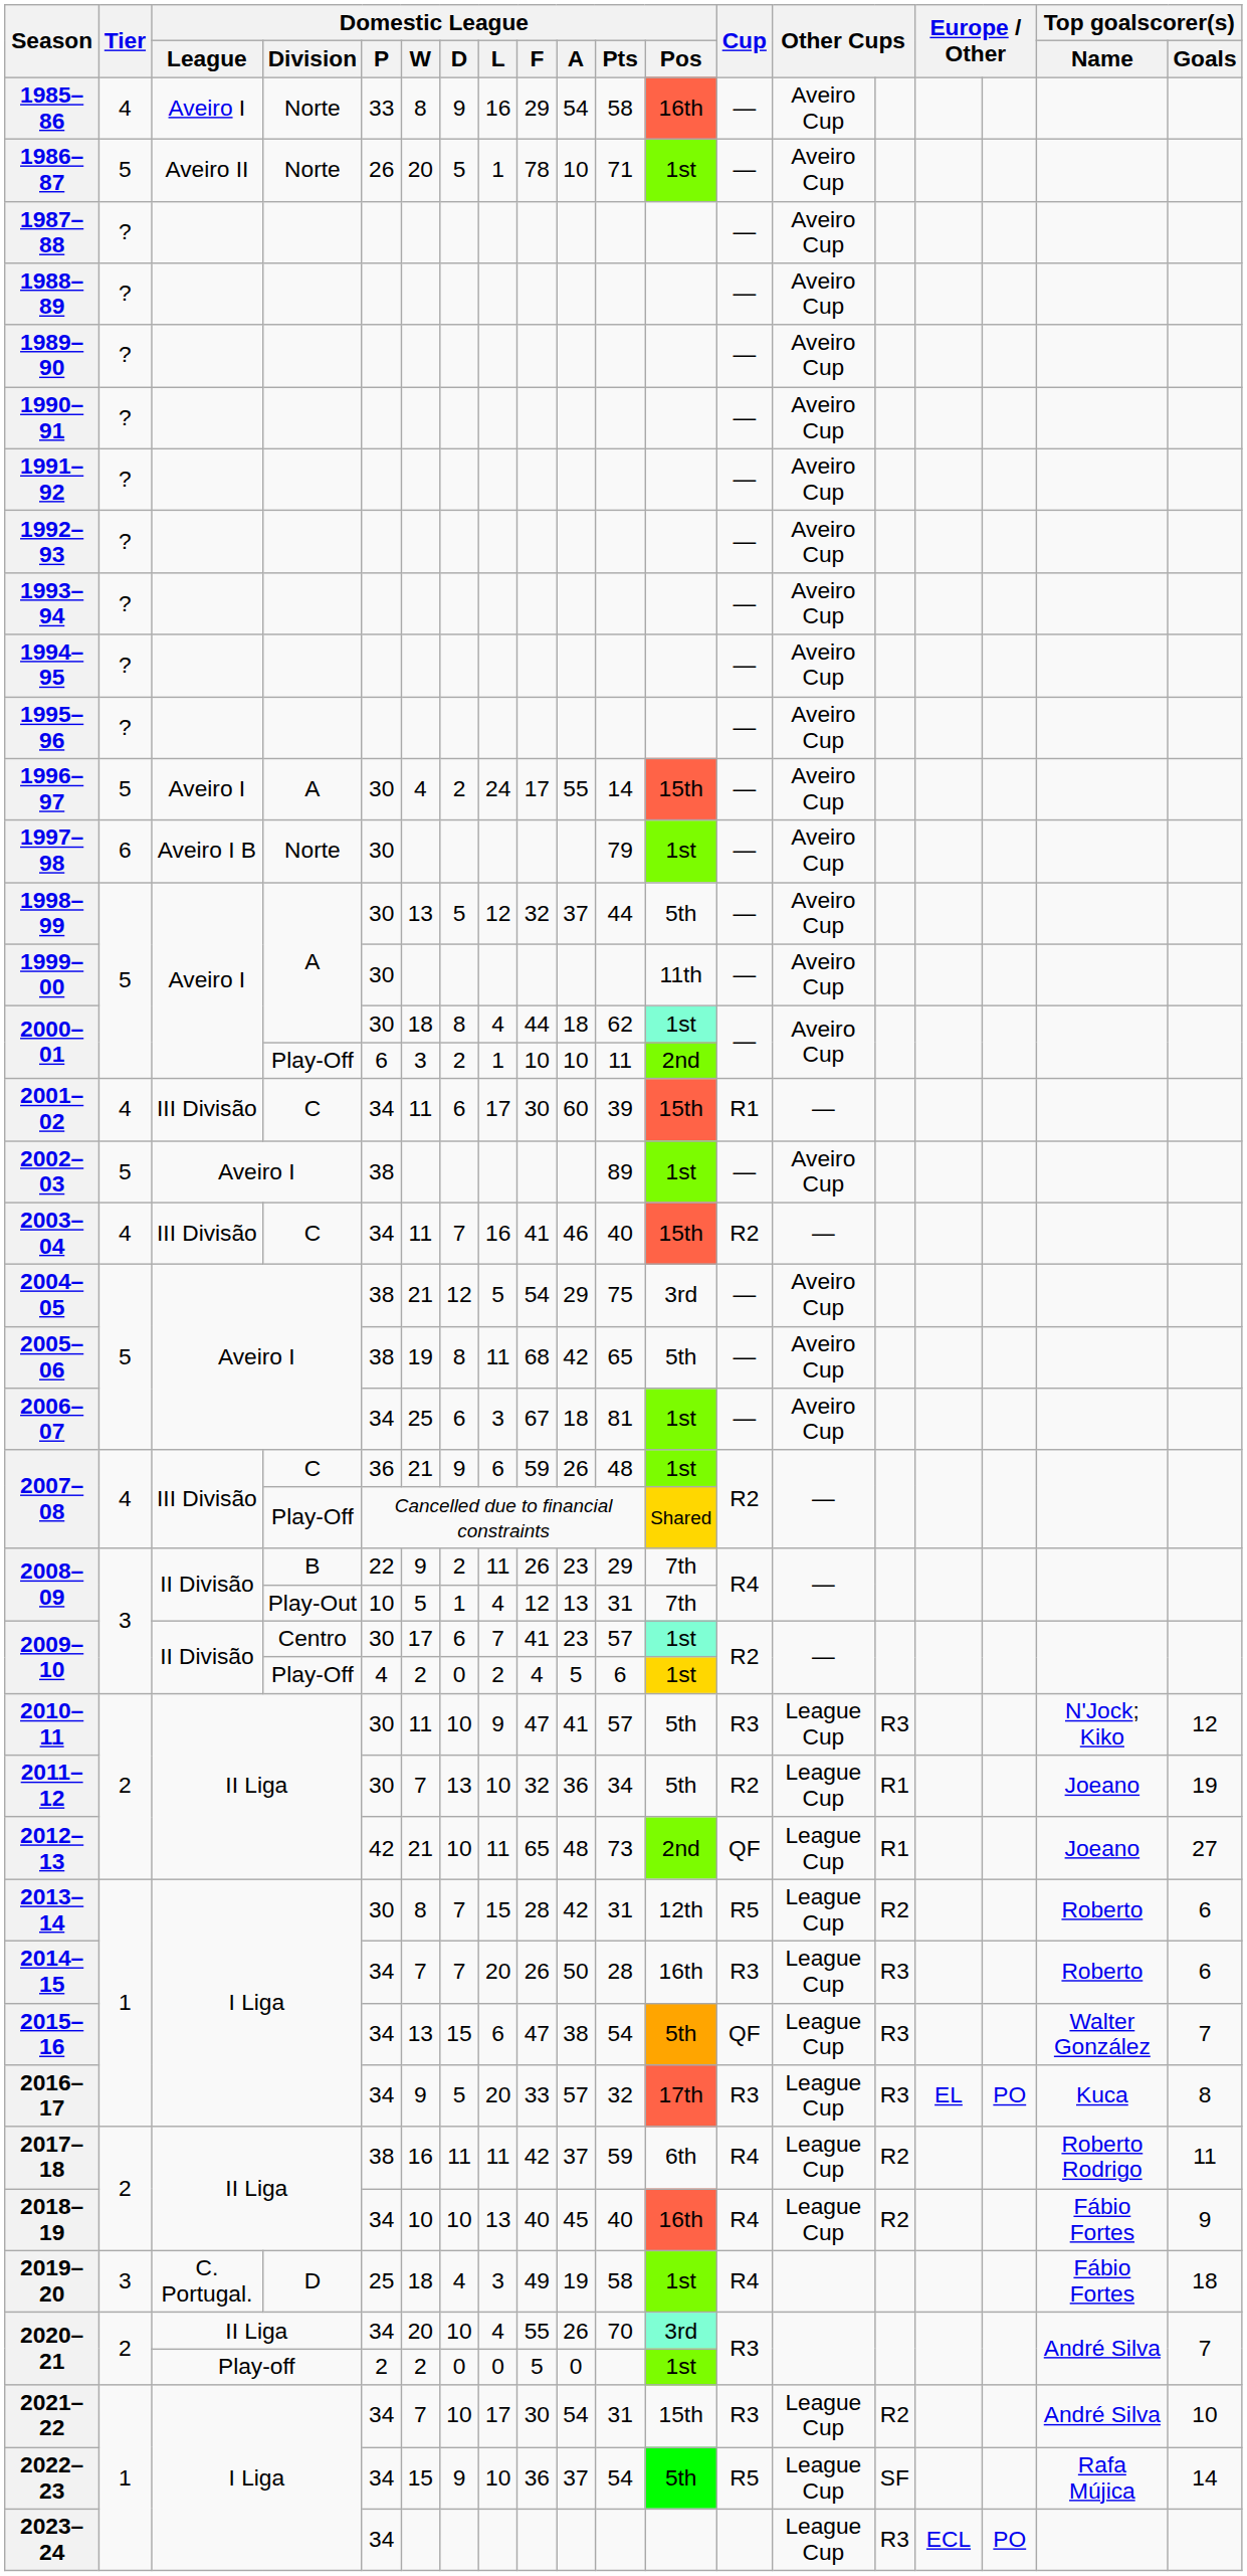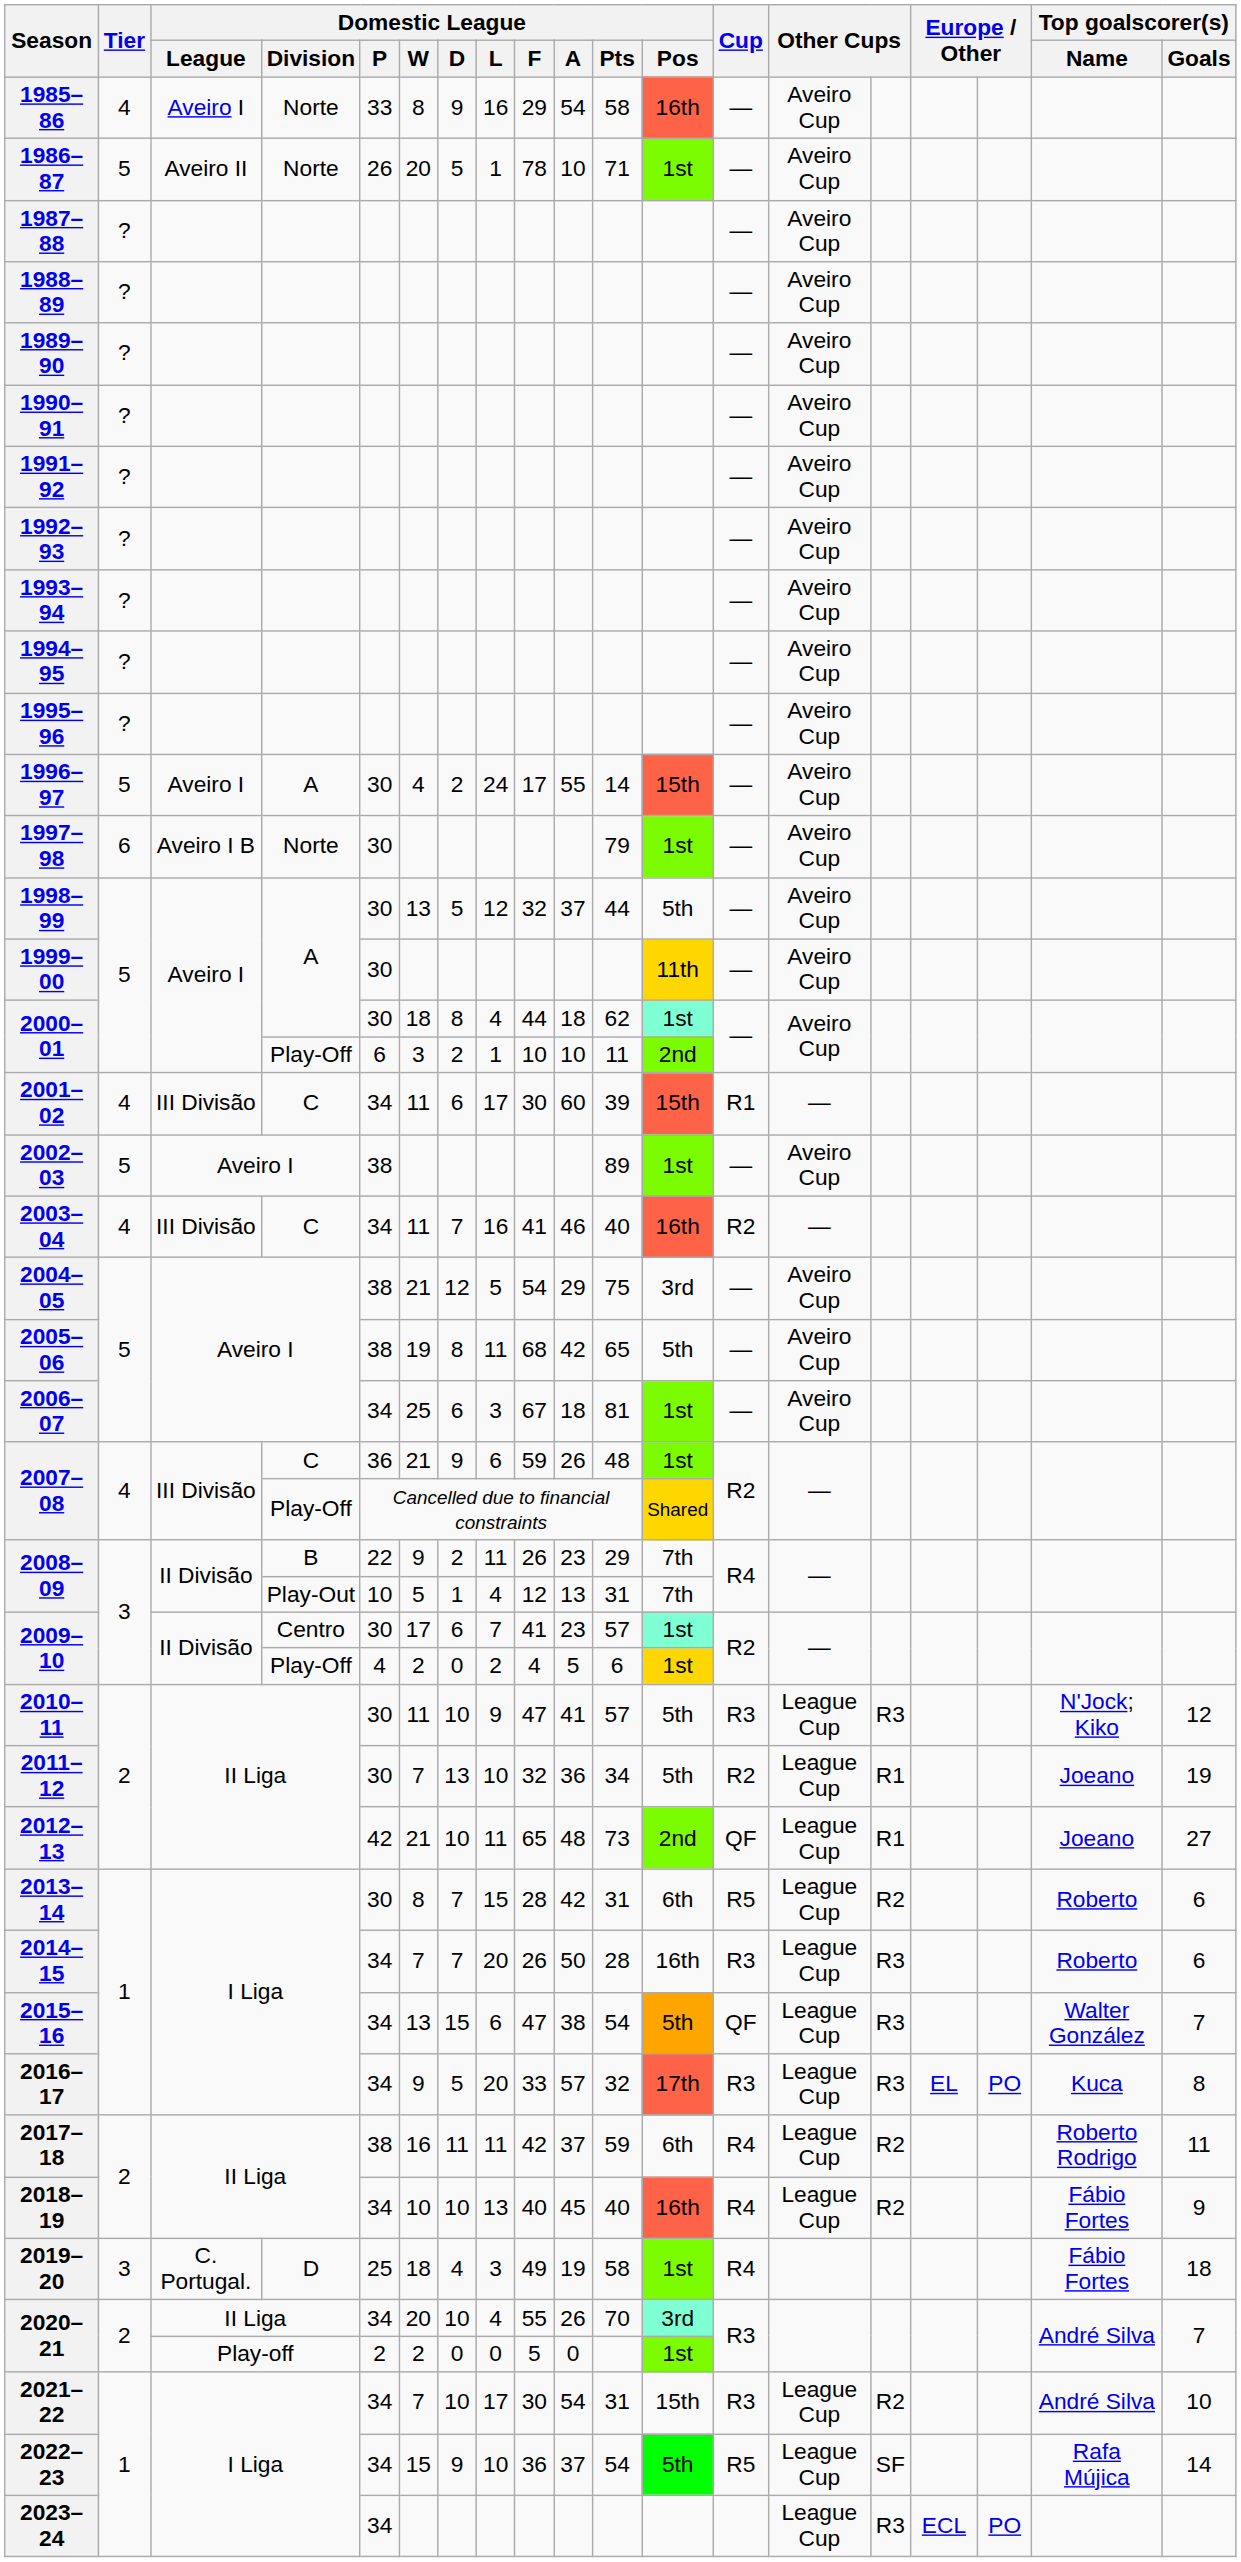1999–00 | Domestic League / Pos: no background -> gold background
2003–04 | Domestic League / Pos: 15th -> 16th
2013–14 | Domestic League / Pos: 12th -> 6th
